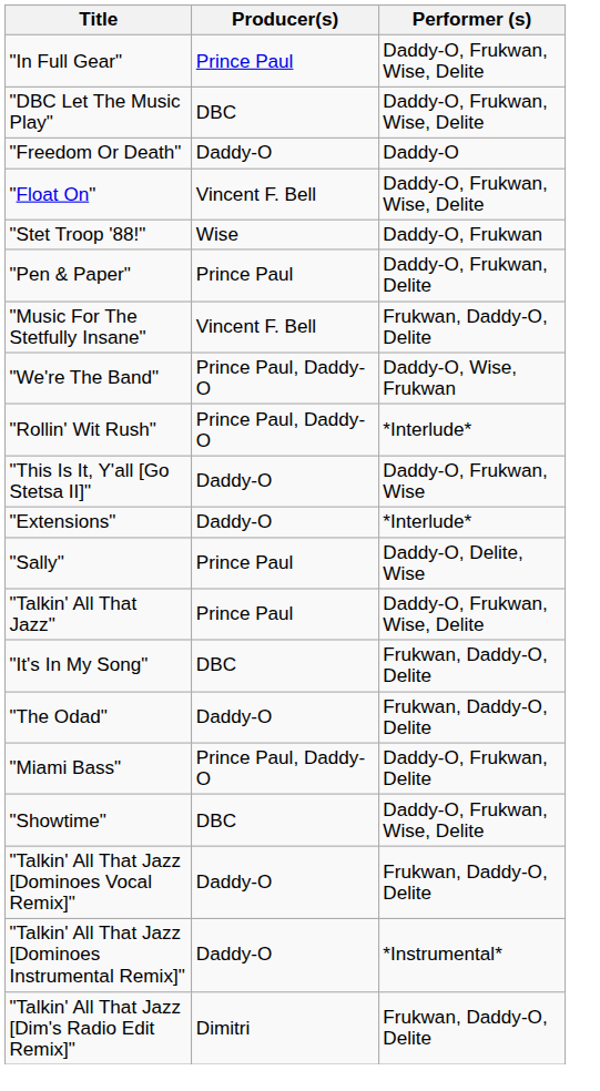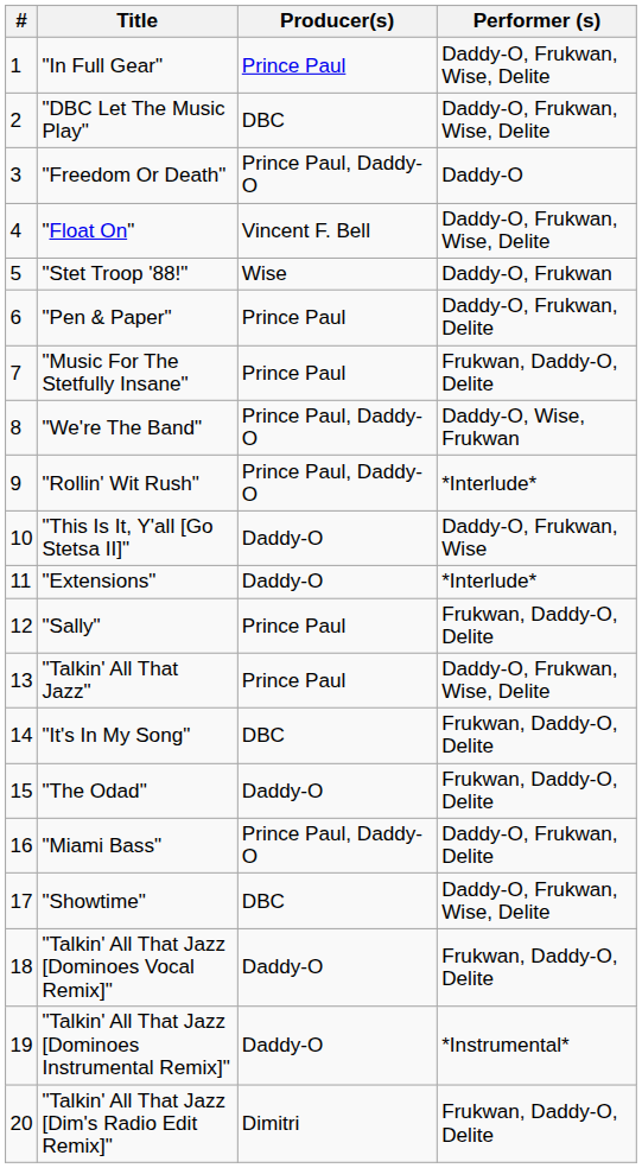+ column: # | 1 | 2 | 3 | 4 | 5 | 6 | 7 | 8 | 9 | 10 | 11 | 12 | 13 | 14 | 15 | 16 | 17 | 18 | 19 | 20
"Freedom Or Death" | Producer(s): Daddy-O -> Prince Paul, Daddy-O
"Music For The Stetfully Insane" | Producer(s): Vincent F. Bell -> Prince Paul
"Sally" | Performer (s): Daddy-O, Delite, Wise -> Frukwan, Daddy-O, Delite
